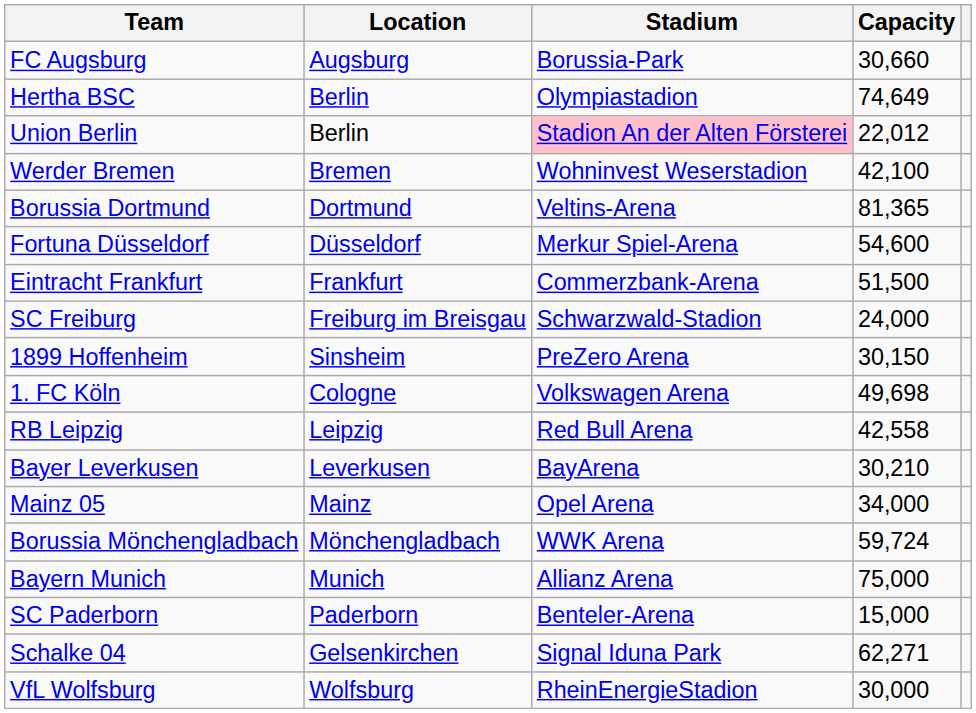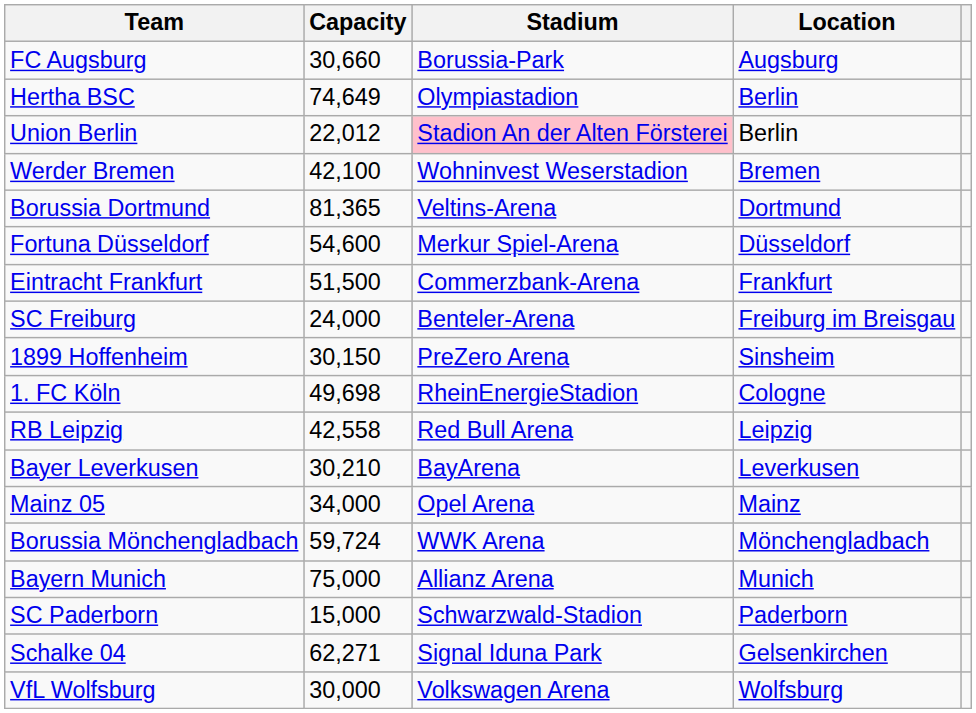columns swapped: Location <-> Capacity
SC Freiburg | Stadium: Schwarzwald-Stadion -> Benteler-Arena
1. FC Köln | Stadium: Volkswagen Arena -> RheinEnergieStadion
SC Paderborn | Stadium: Benteler-Arena -> Schwarzwald-Stadion
VfL Wolfsburg | Stadium: RheinEnergieStadion -> Volkswagen Arena
